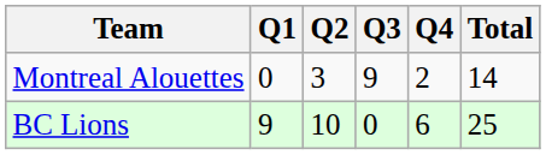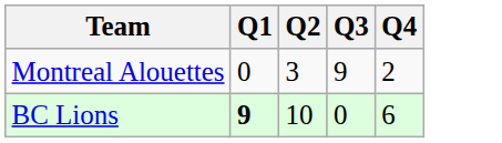- column: Total | 14 | 25
BC Lions | Q1: normal -> bold
